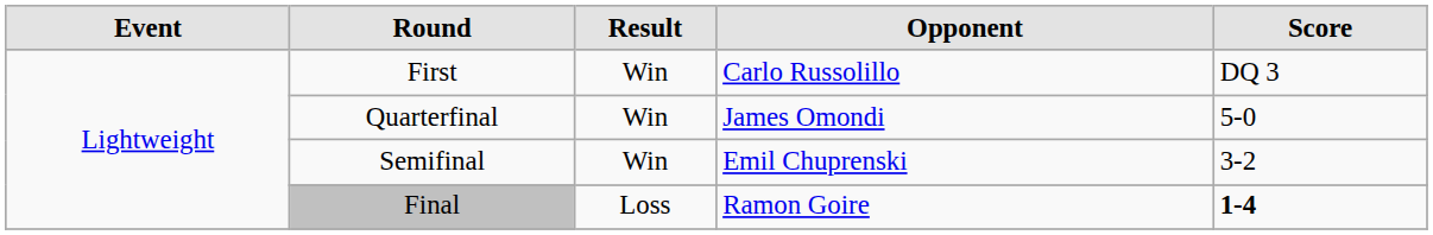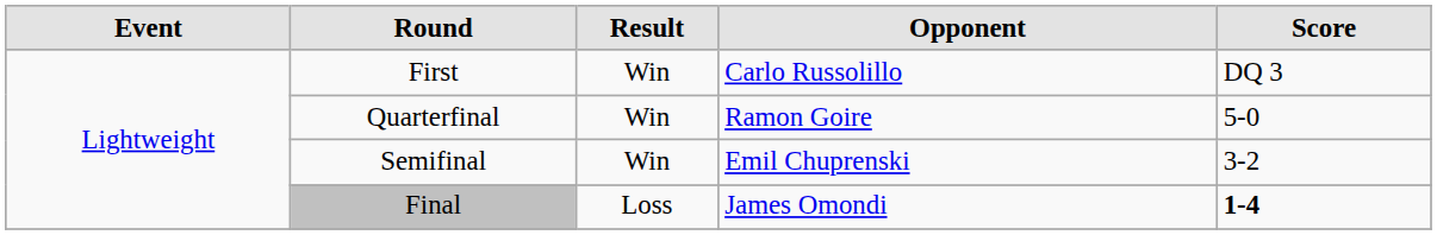Quarterfinal | Opponent: James Omondi -> Ramon Goire
Final | Opponent: Ramon Goire -> James Omondi
